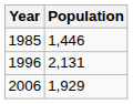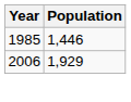- row: 1996 | 2,131
